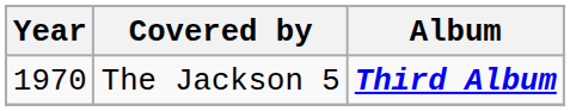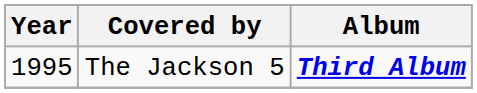The Jackson 5 | Year: 1970 -> 1995
